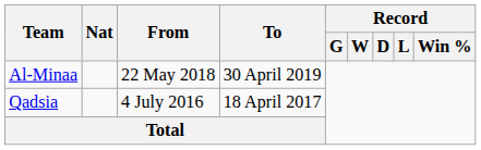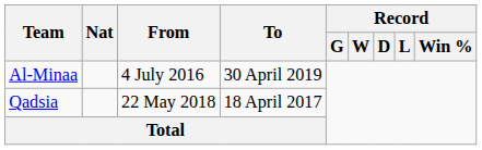Al-Minaa | From: 22 May 2018 -> 4 July 2016
Qadsia | From: 4 July 2016 -> 22 May 2018
